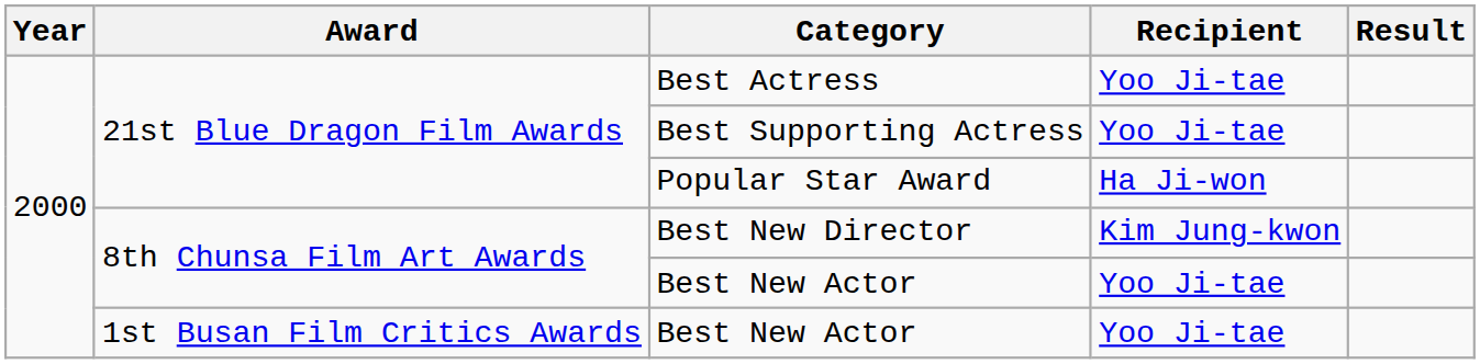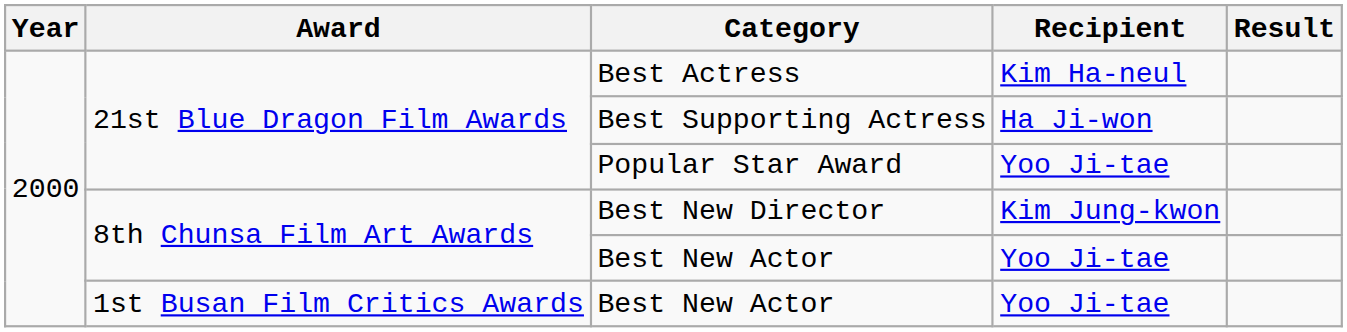Best Actress | Recipient: Yoo Ji-tae -> Kim Ha-neul
Best Supporting Actress | Recipient: Yoo Ji-tae -> Ha Ji-won
Popular Star Award | Recipient: Ha Ji-won -> Yoo Ji-tae
